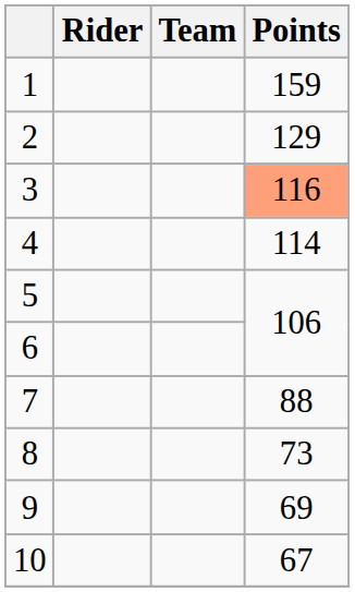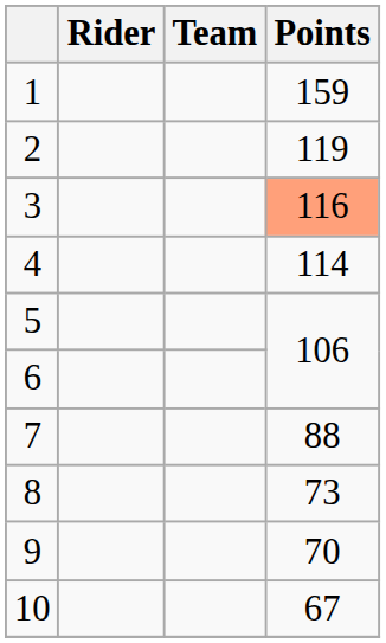2 | Points: 129 -> 119
9 | Points: 69 -> 70
